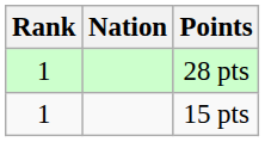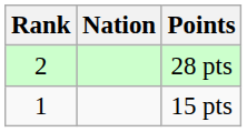28 pts | Rank: 1 -> 2
